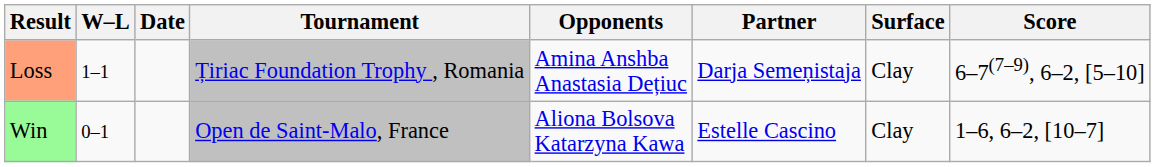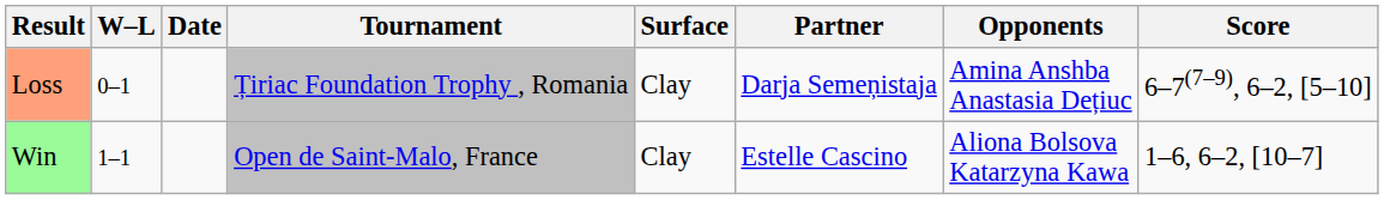columns swapped: Surface <-> Opponents
Loss | W–L: 1–1 -> 0–1
Win | W–L: 0–1 -> 1–1
